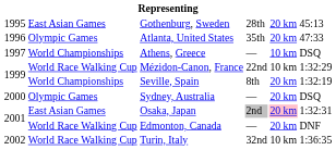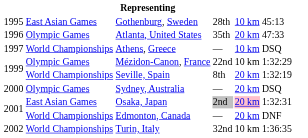Gothenburg, Sweden | column 5: 20 km -> 10 km
Mézidon-Canon, France | column 2: World Race Walking Cup -> Olympic Games
Edmonton, Canada | column 2: World Race Walking Cup -> World Championships
Turin, Italy | column 2: World Race Walking Cup -> World Championships
